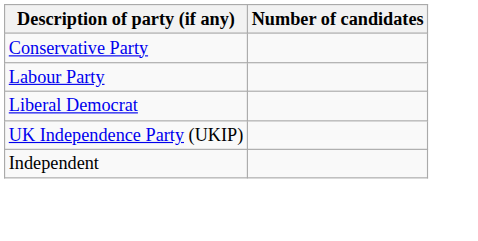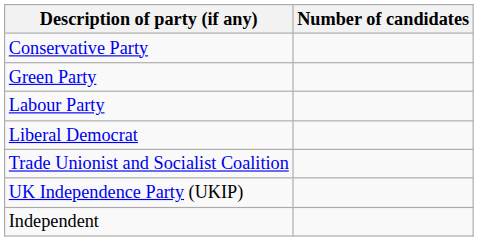+ row: Green Party
+ row: Trade Unionist and Socialist Coalition
